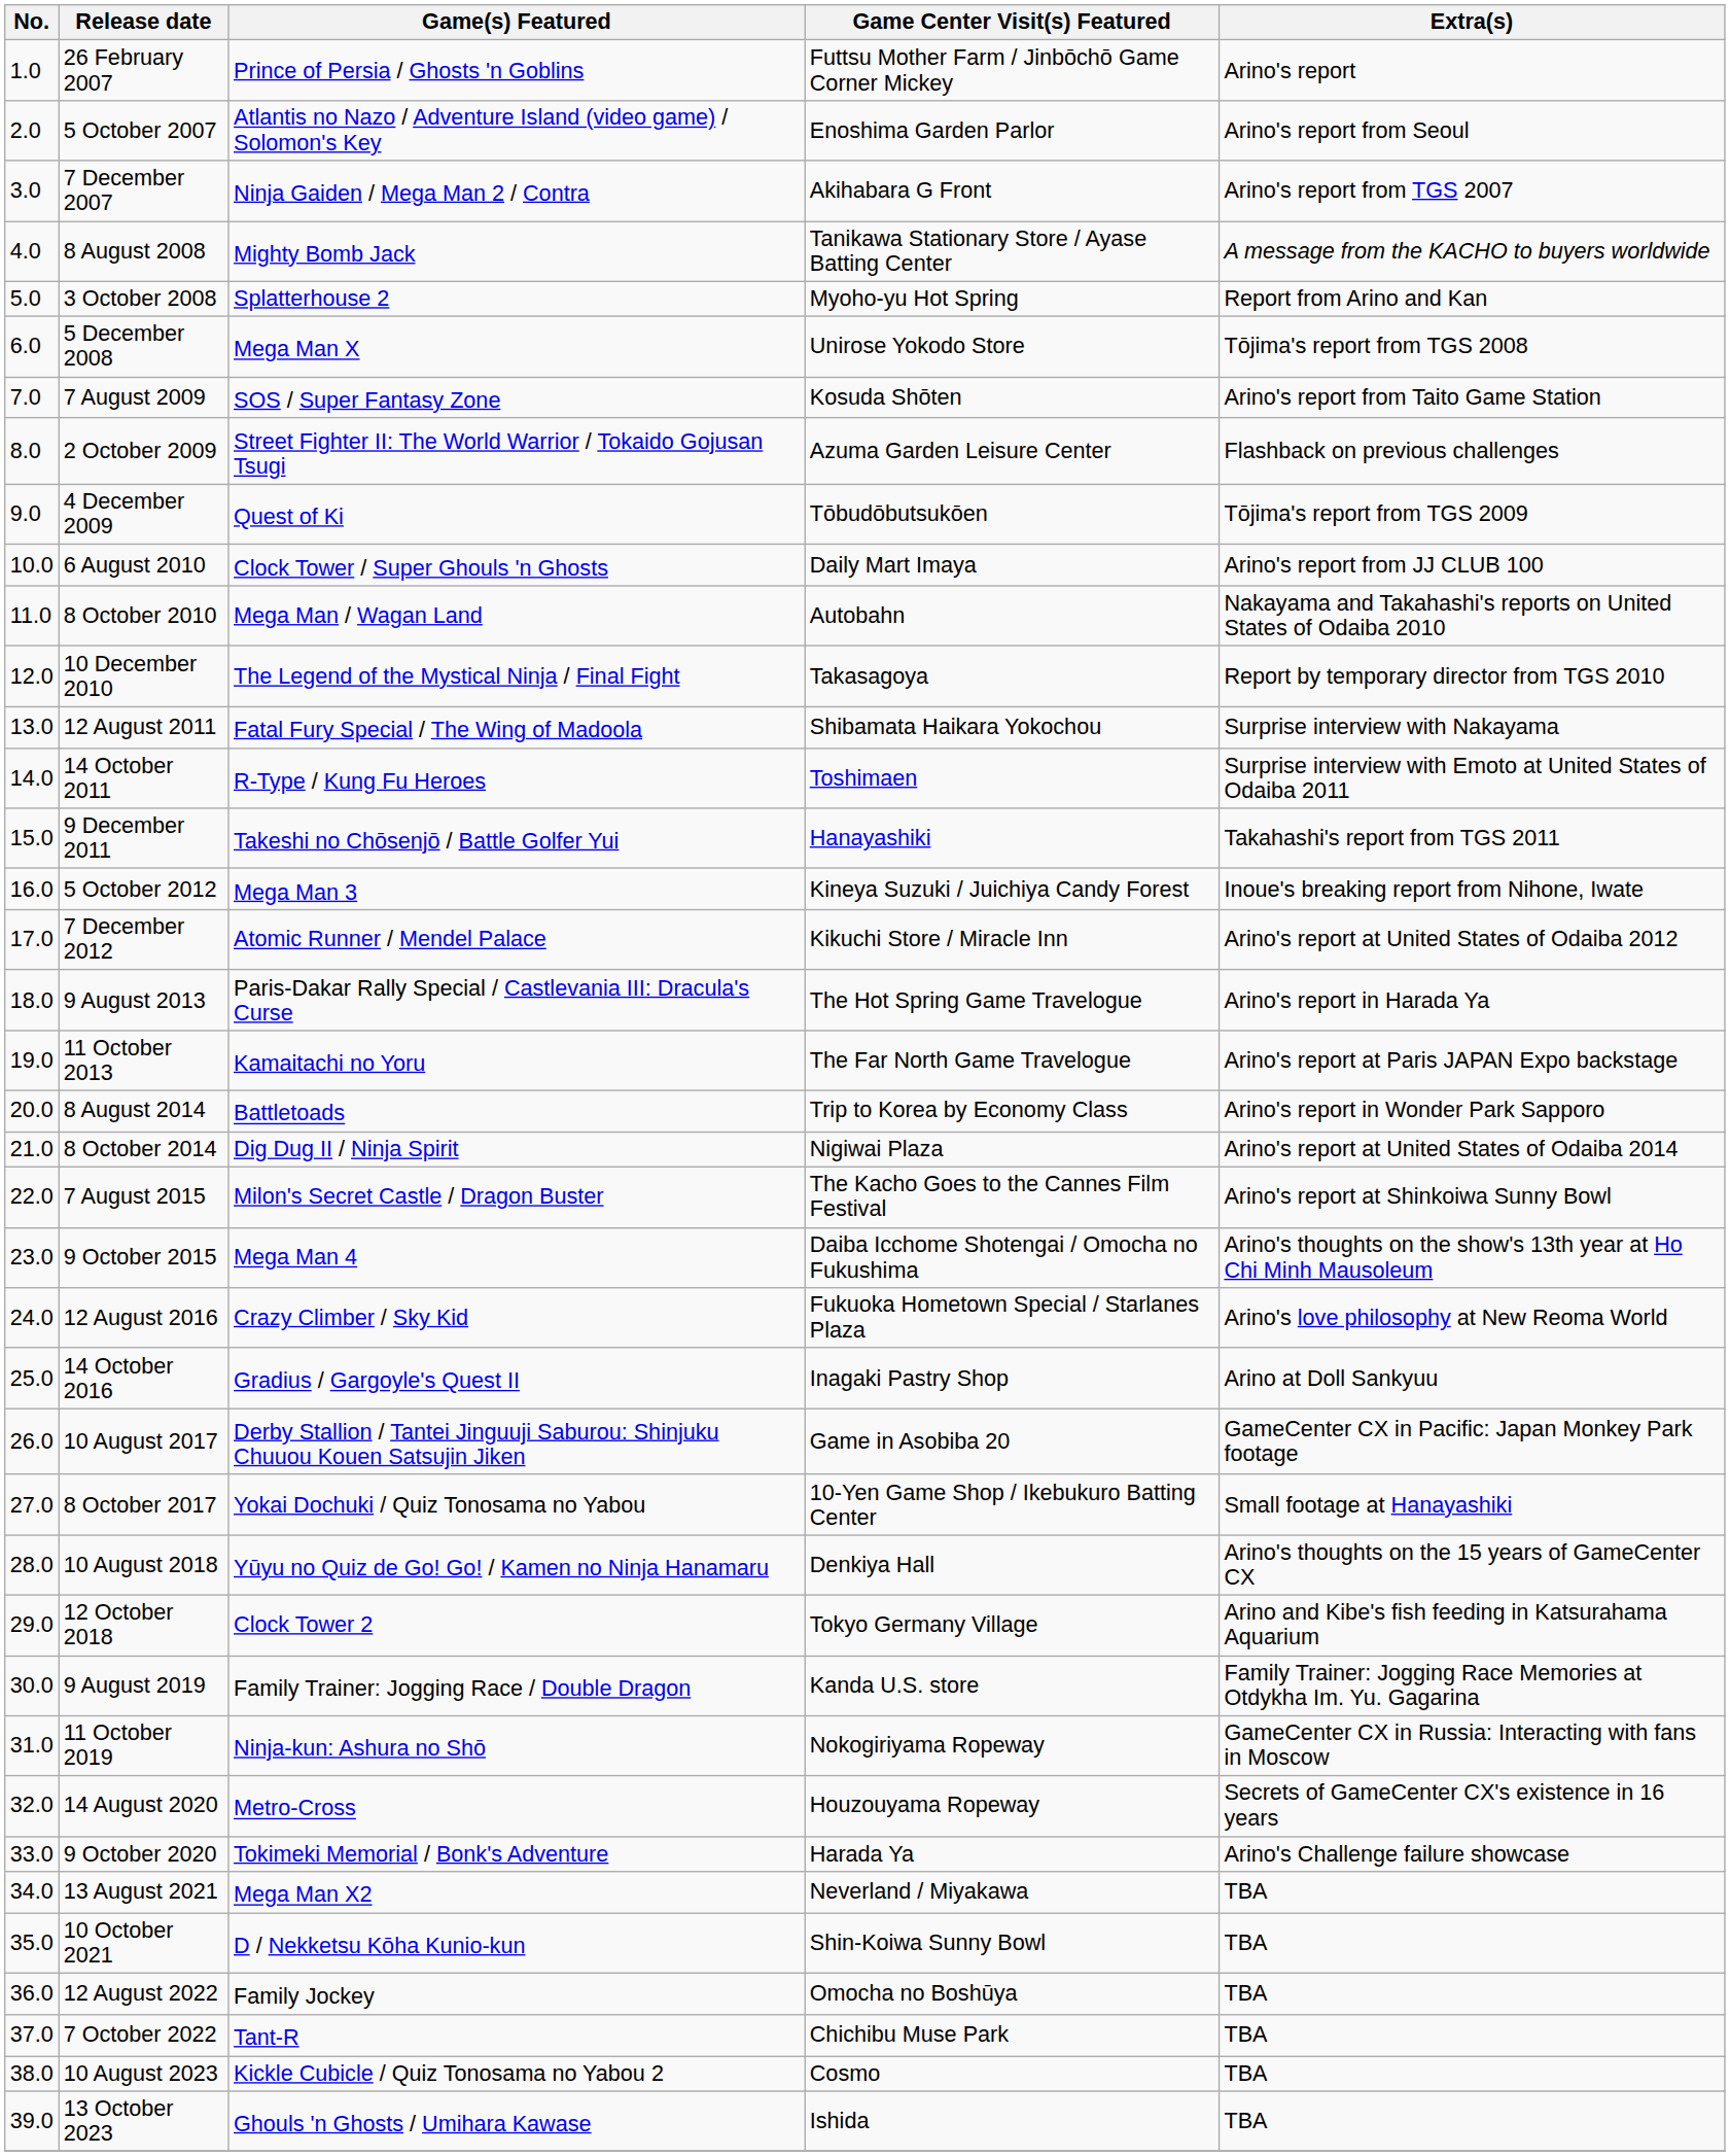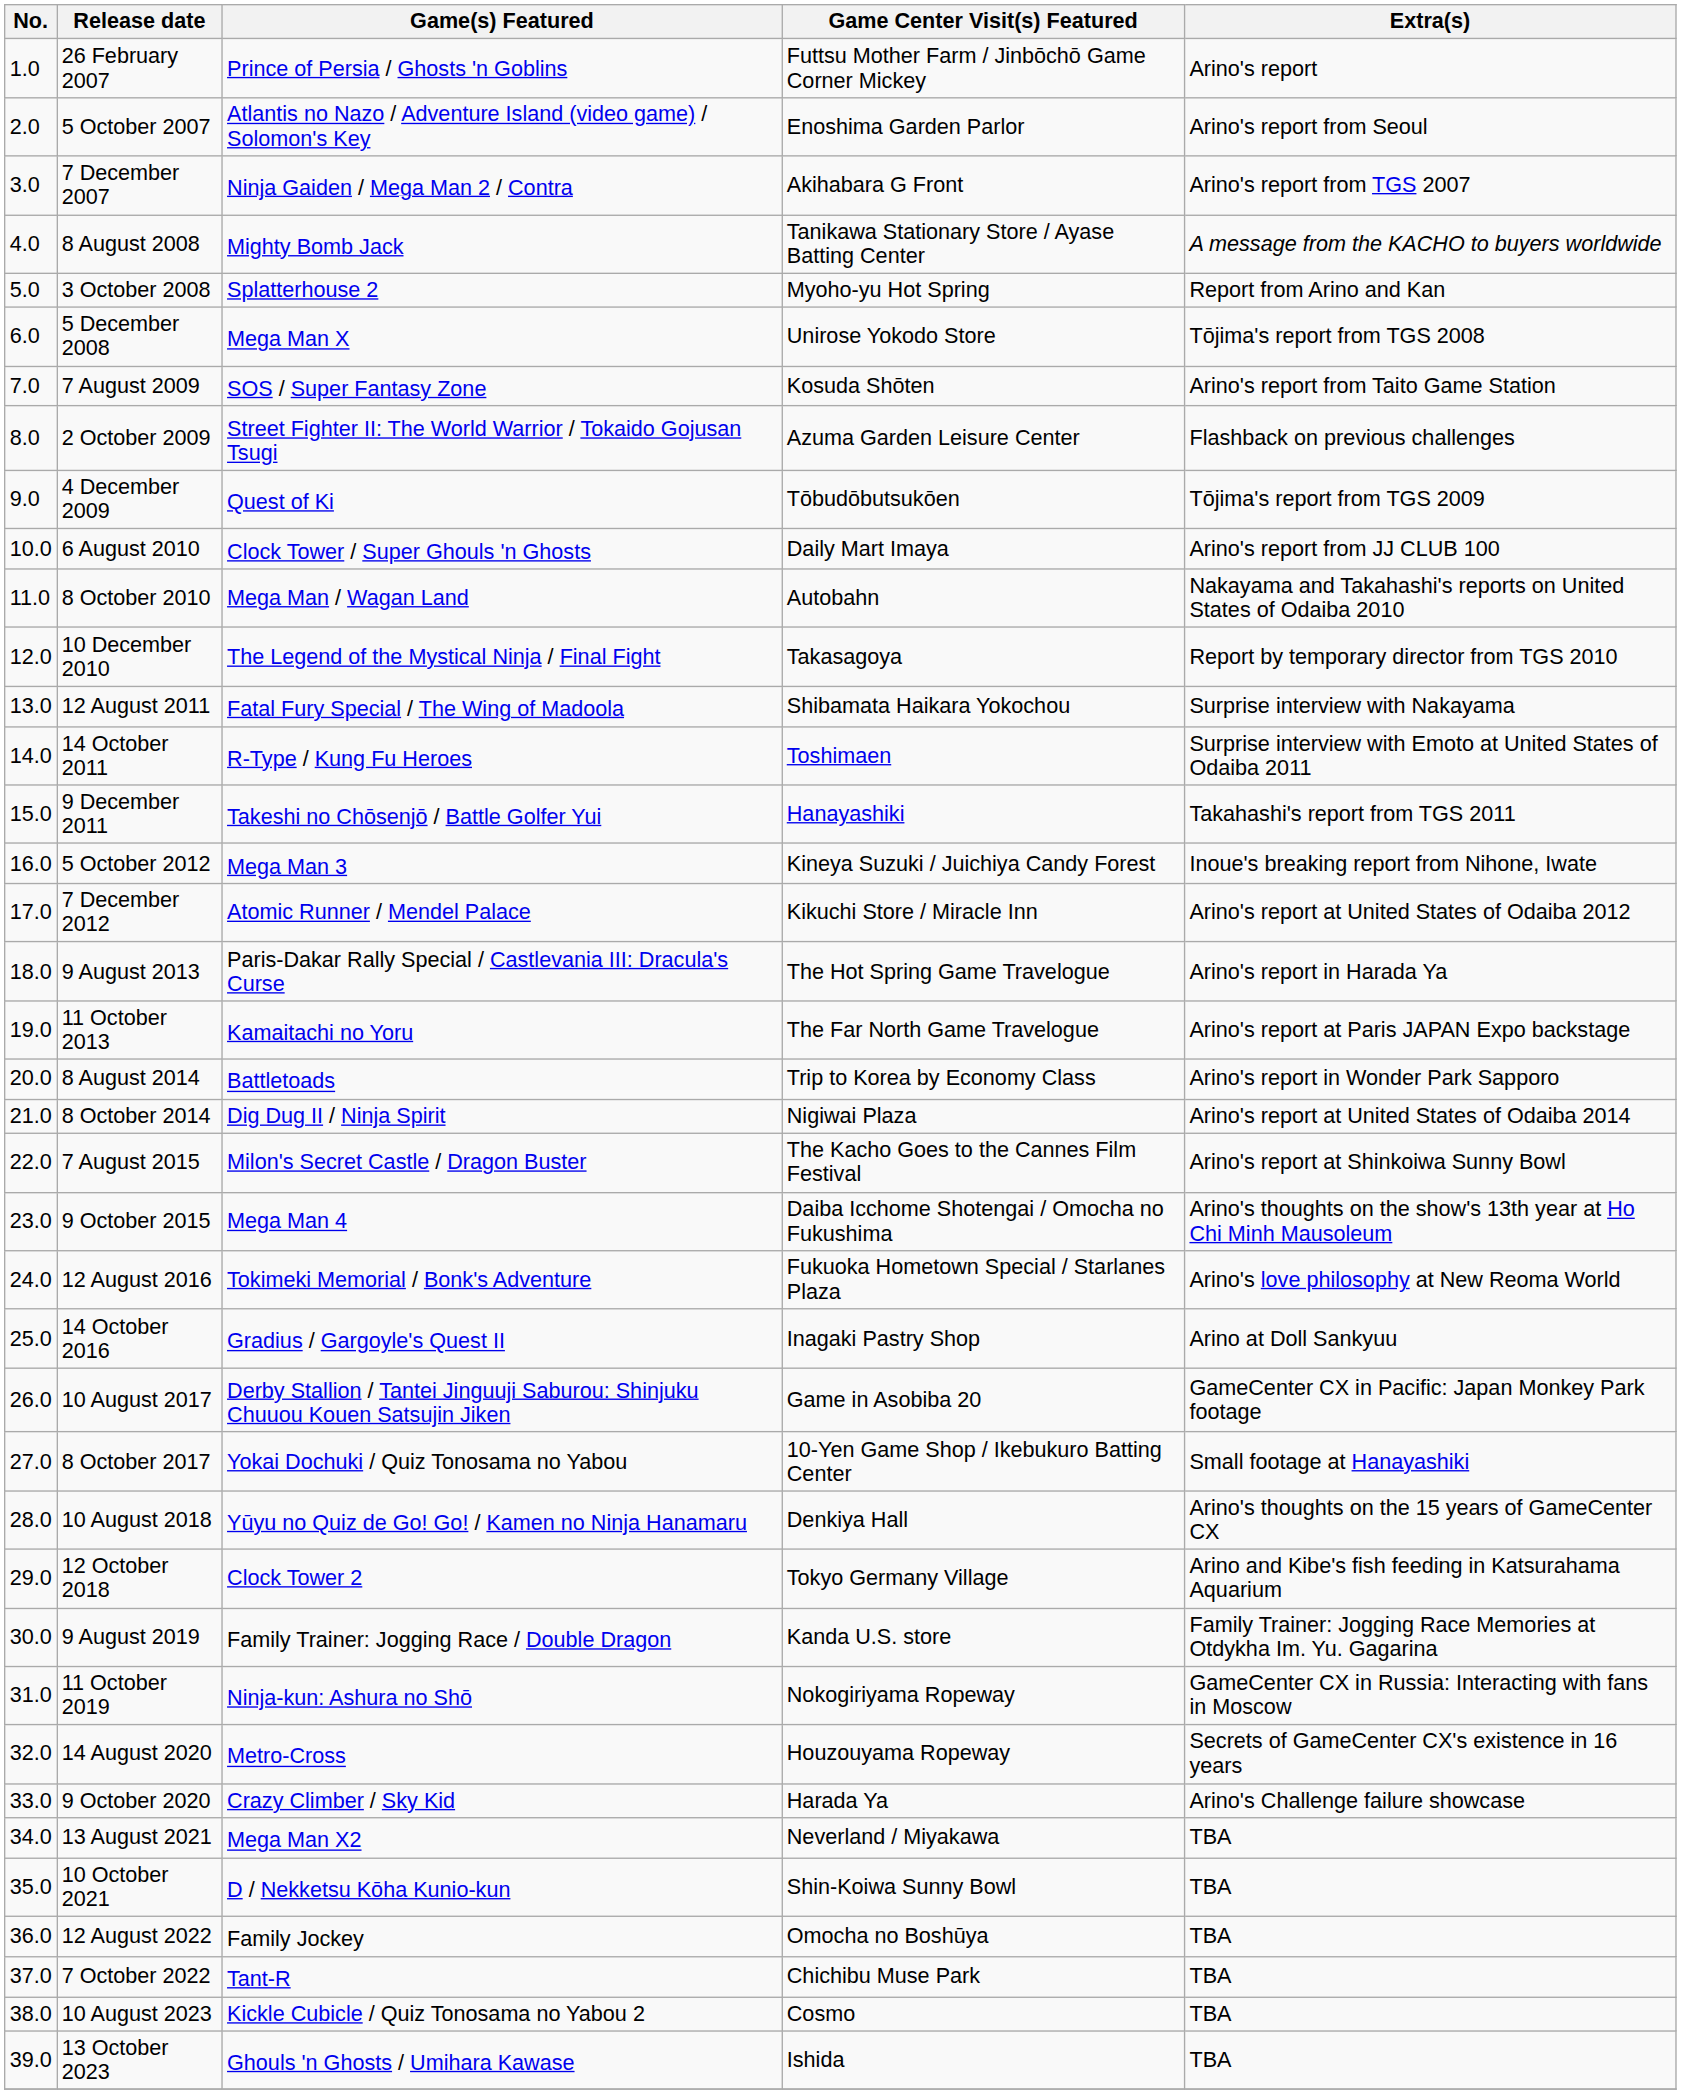12 August 2016 | Game(s) Featured: Crazy Climber / Sky Kid -> Tokimeki Memorial / Bonk's Adventure
9 October 2020 | Game(s) Featured: Tokimeki Memorial / Bonk's Adventure -> Crazy Climber / Sky Kid
